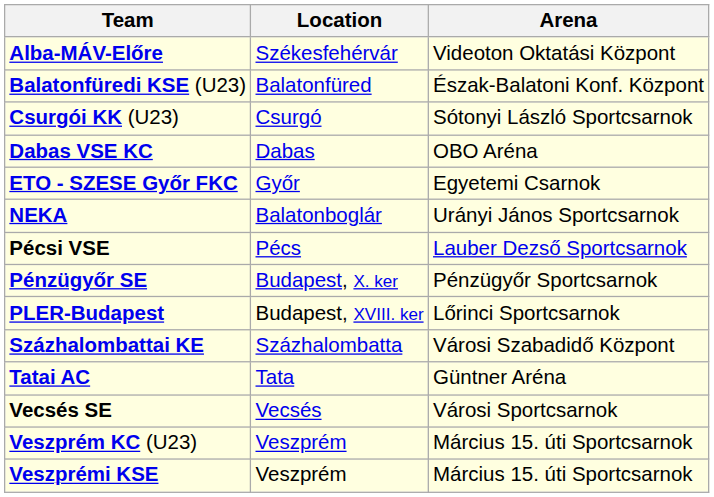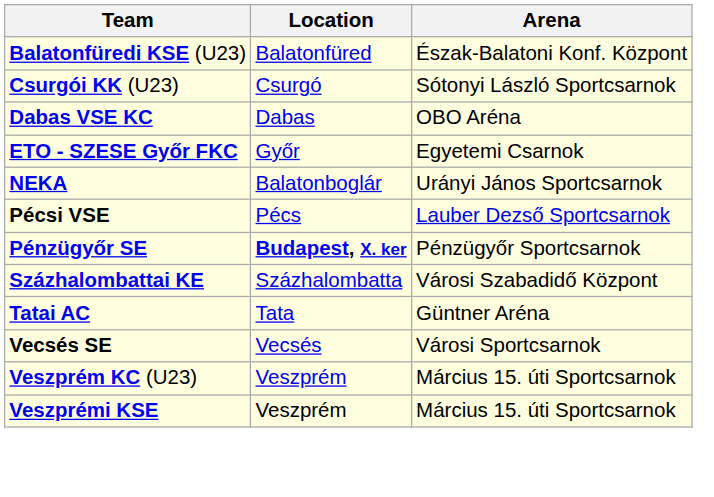- row: Alba-MÁV-Előre | Székesfehérvár | Videoton Oktatási Központ
Pénzügyőr SE | Location: normal -> bold
- row: PLER-Budapest | Budapest, XVIII. ker | Lőrinci Sportcsarnok
